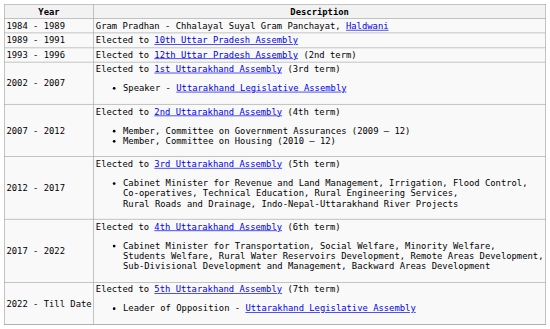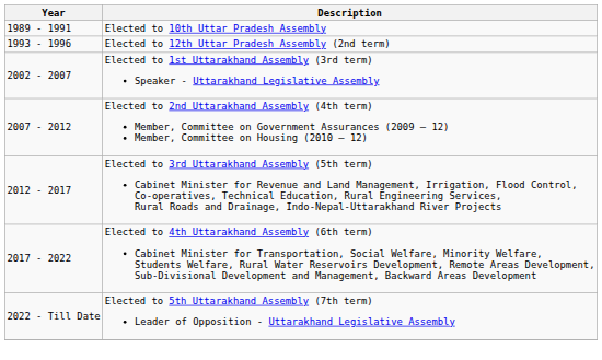- row: 1984 - 1989 | Gram Pradhan - Chhalayal Suyal Gram Panchayat, Haldwani
